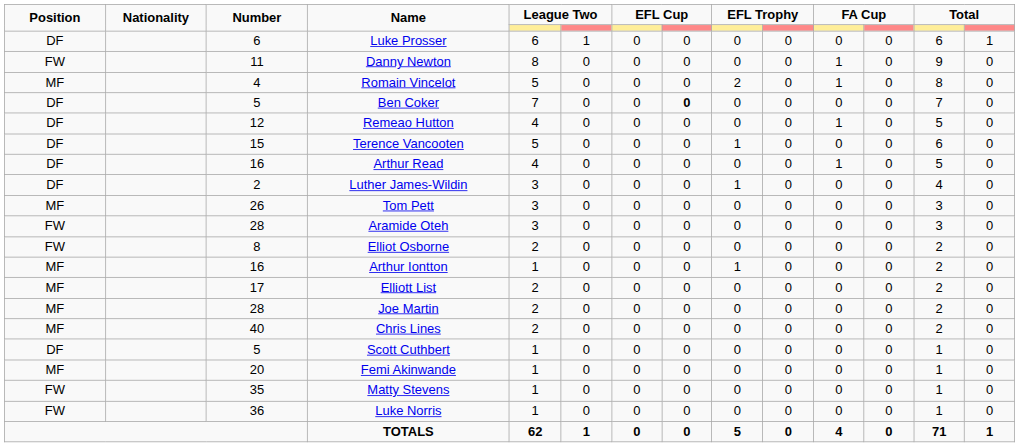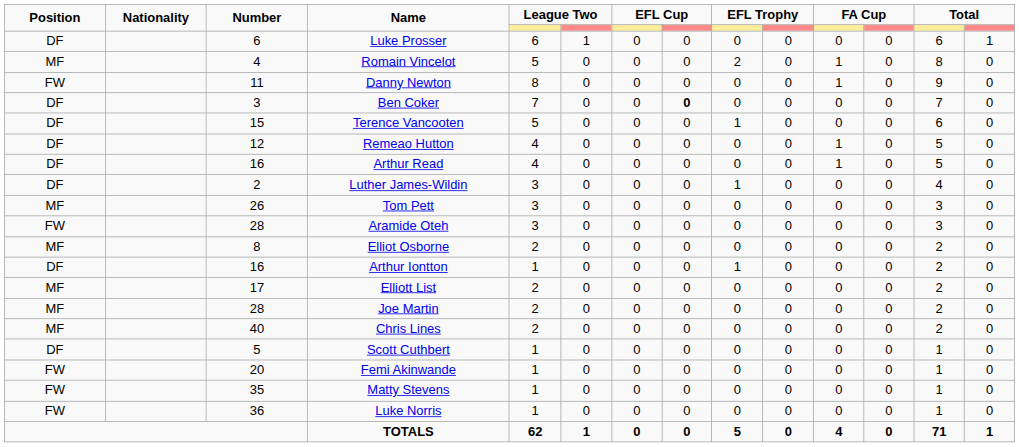rows swapped: Danny Newton <-> Romain Vincelot
Ben Coker | Number: 5 -> 3
rows swapped: Terence Vancooten <-> Remeao Hutton
Elliot Osborne | Position: FW -> MF
Arthur Iontton | Position: MF -> DF
Femi Akinwande | Position: MF -> FW
